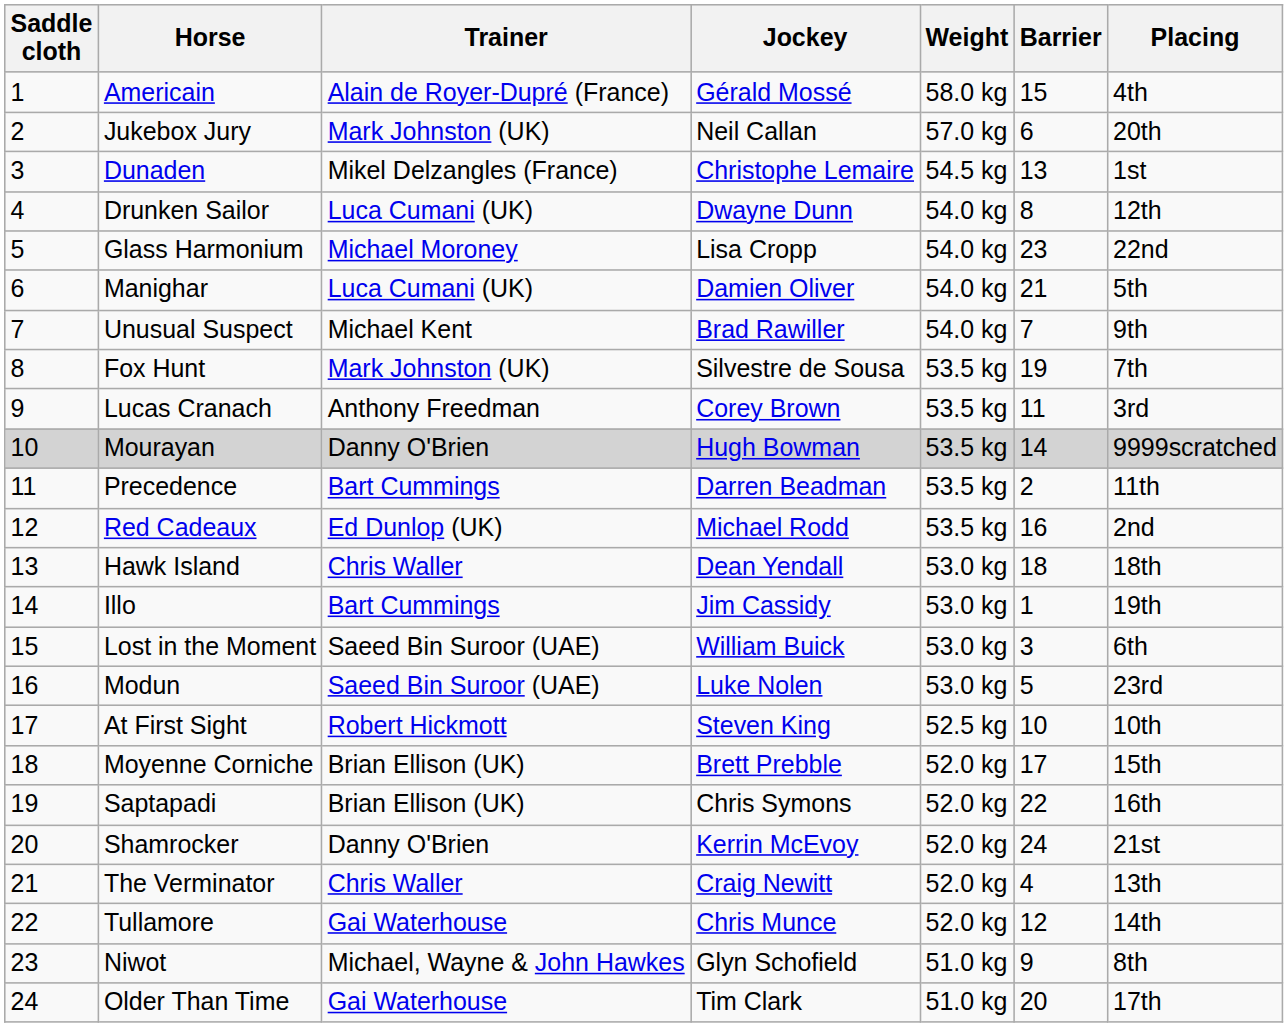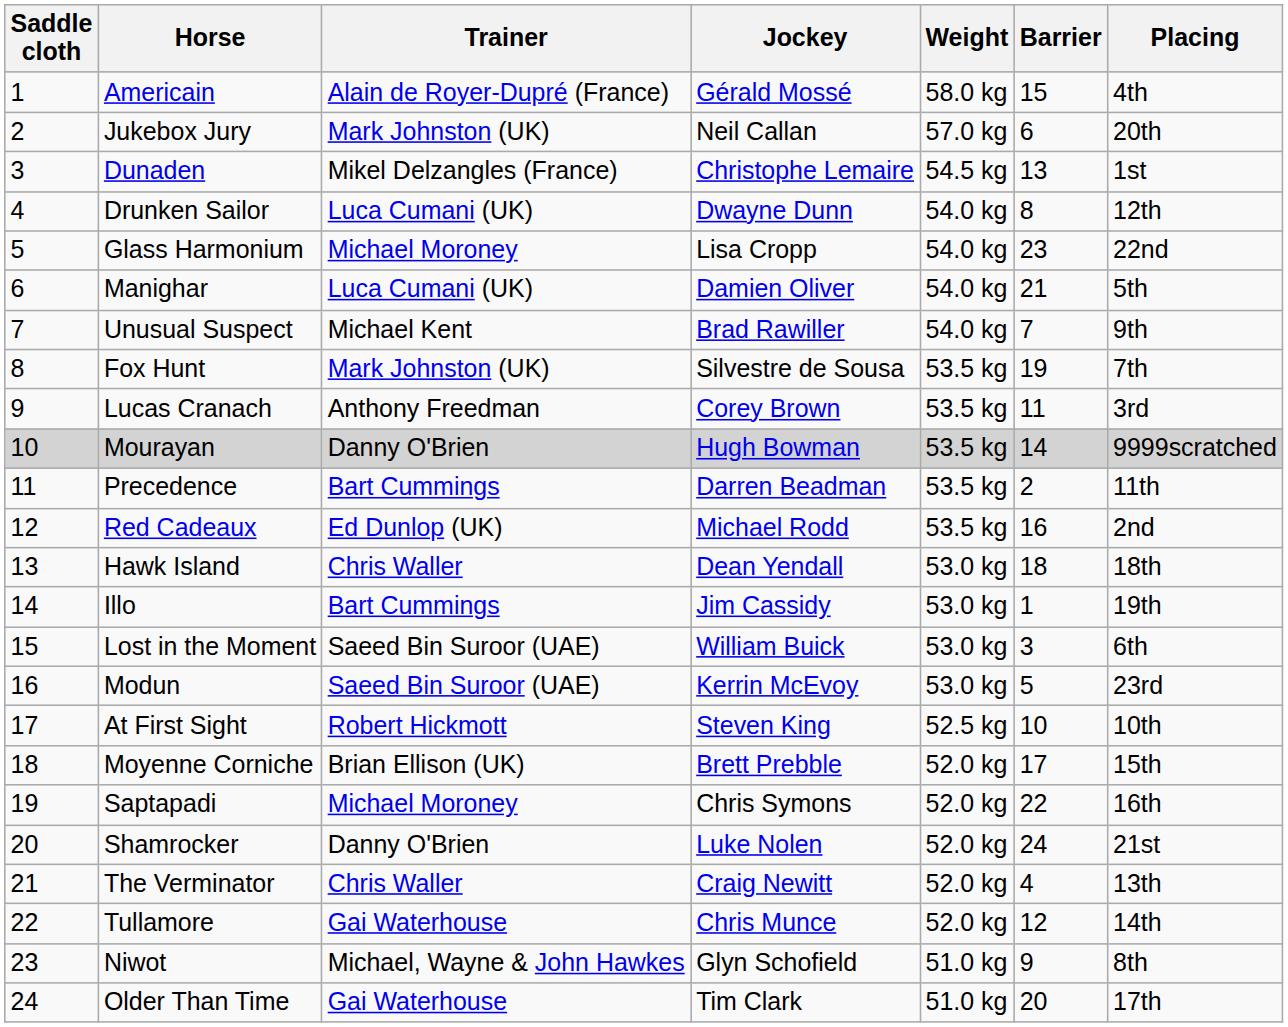Modun | Jockey: Luke Nolen -> Kerrin McEvoy
Saptapadi | Trainer: Brian Ellison (UK) -> Michael Moroney
Shamrocker | Jockey: Kerrin McEvoy -> Luke Nolen
